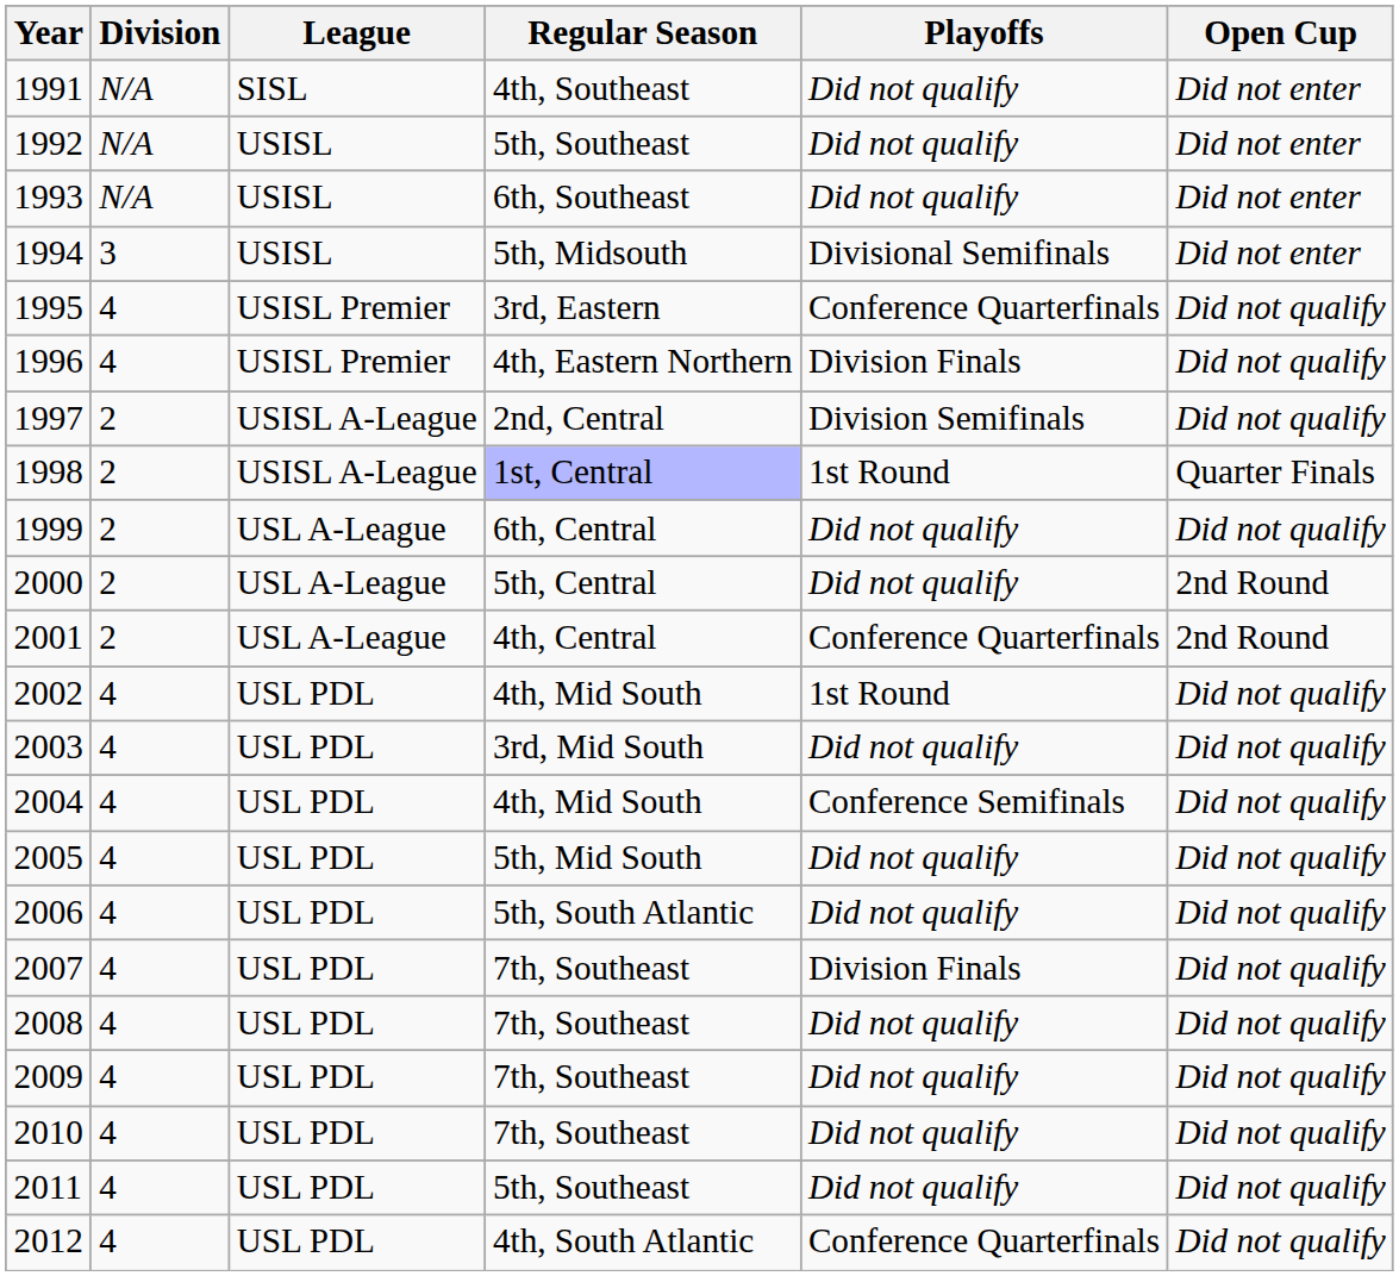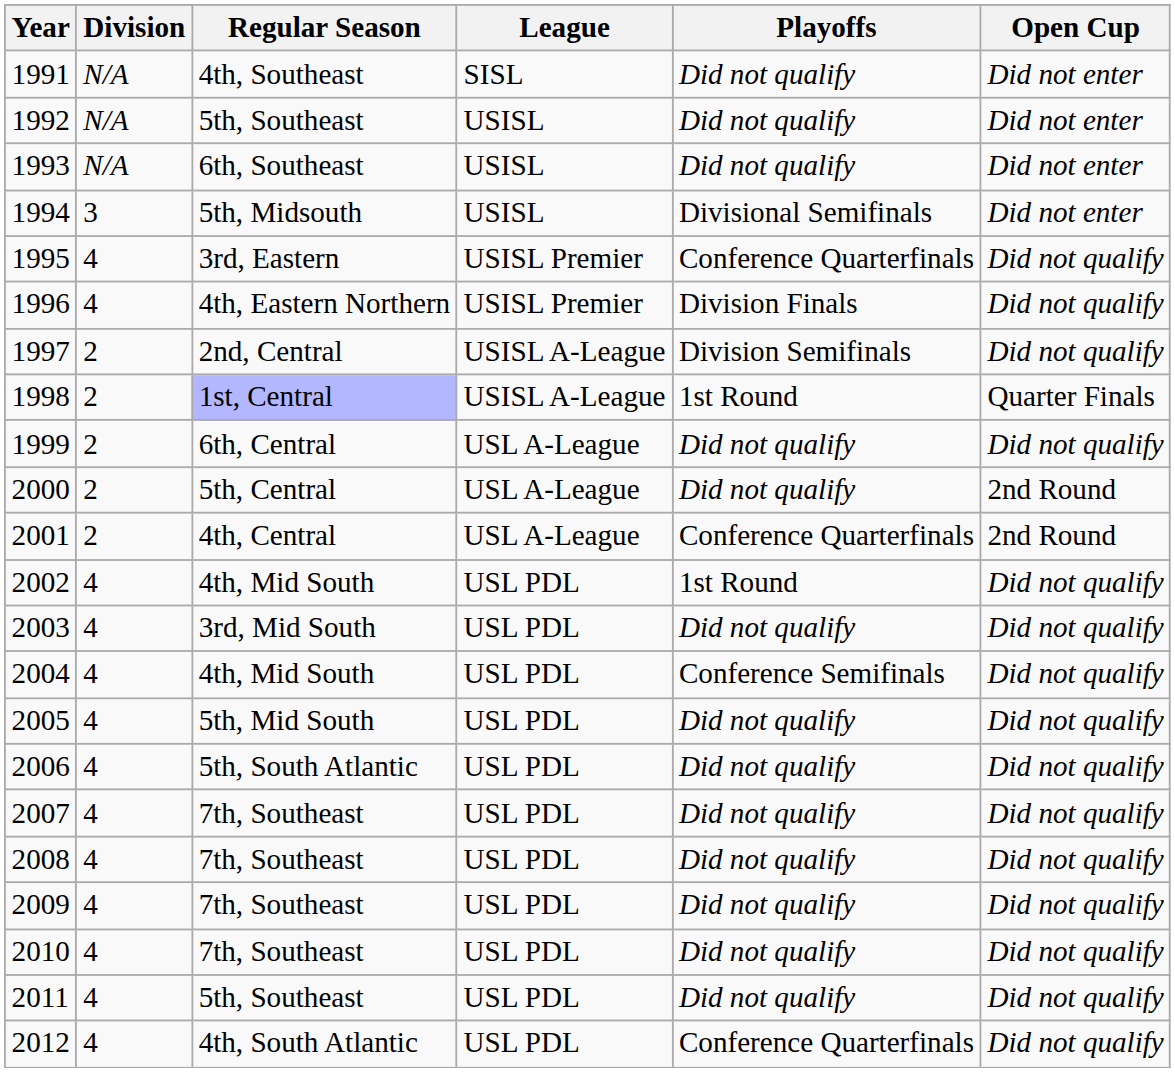columns swapped: League <-> Regular Season
2007 | Playoffs: Division Finals -> Did not qualify
